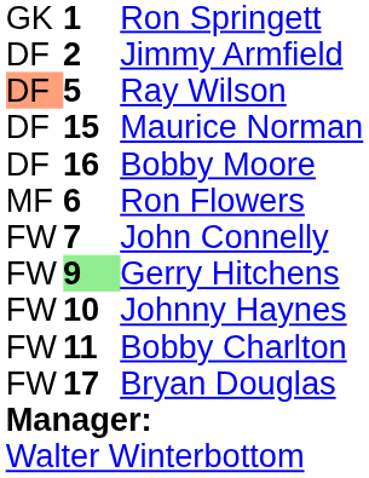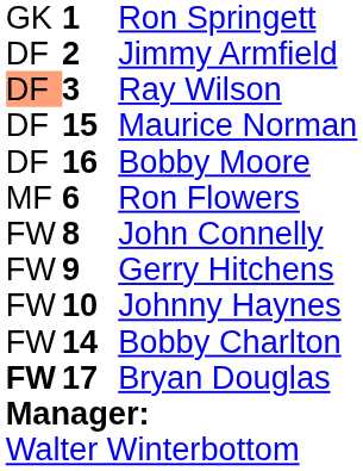Ray Wilson | column 2: 5 -> 3
John Connelly | column 2: 7 -> 8
Gerry Hitchens | column 2: lightgreen background -> no background
Bobby Charlton | column 2: 11 -> 14
Bryan Douglas | column 1: normal -> bold
